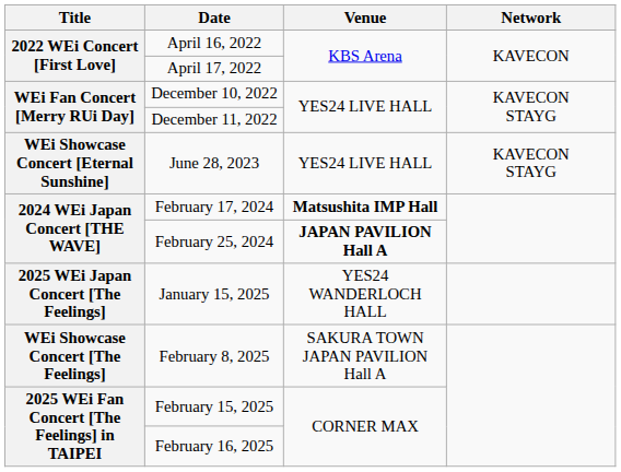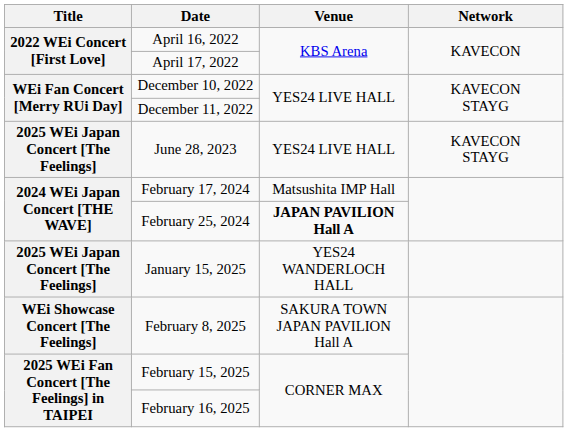June 28, 2023 | Title: WEi Showcase Concert [Eternal Sunshine] -> 2025 WEi Japan Concert [The Feelings]
February 17, 2024 | Venue: bold -> normal
